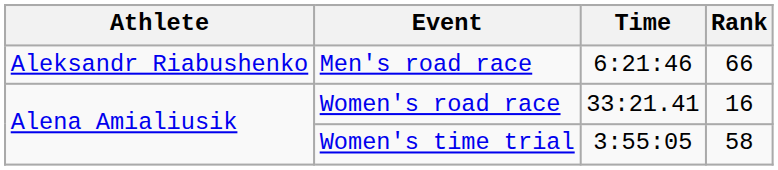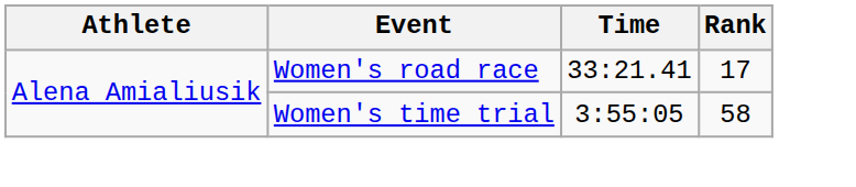- row: Aleksandr Riabushenko | Men's road race | 6:21:46 | 66
Women's road race | Rank: 16 -> 17
